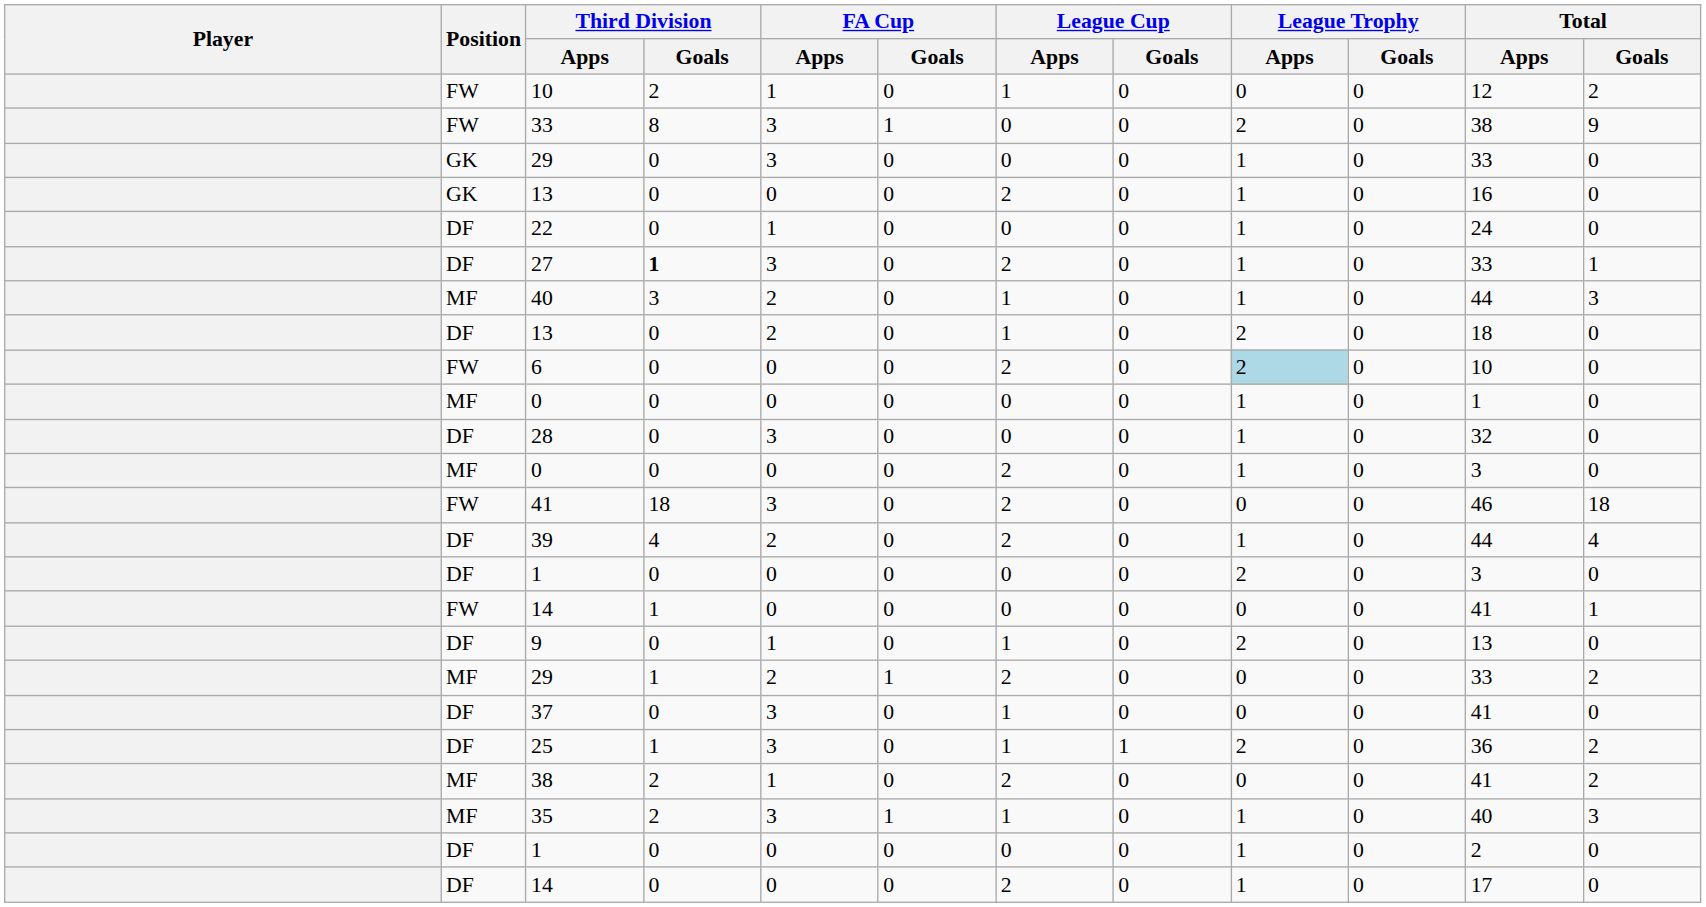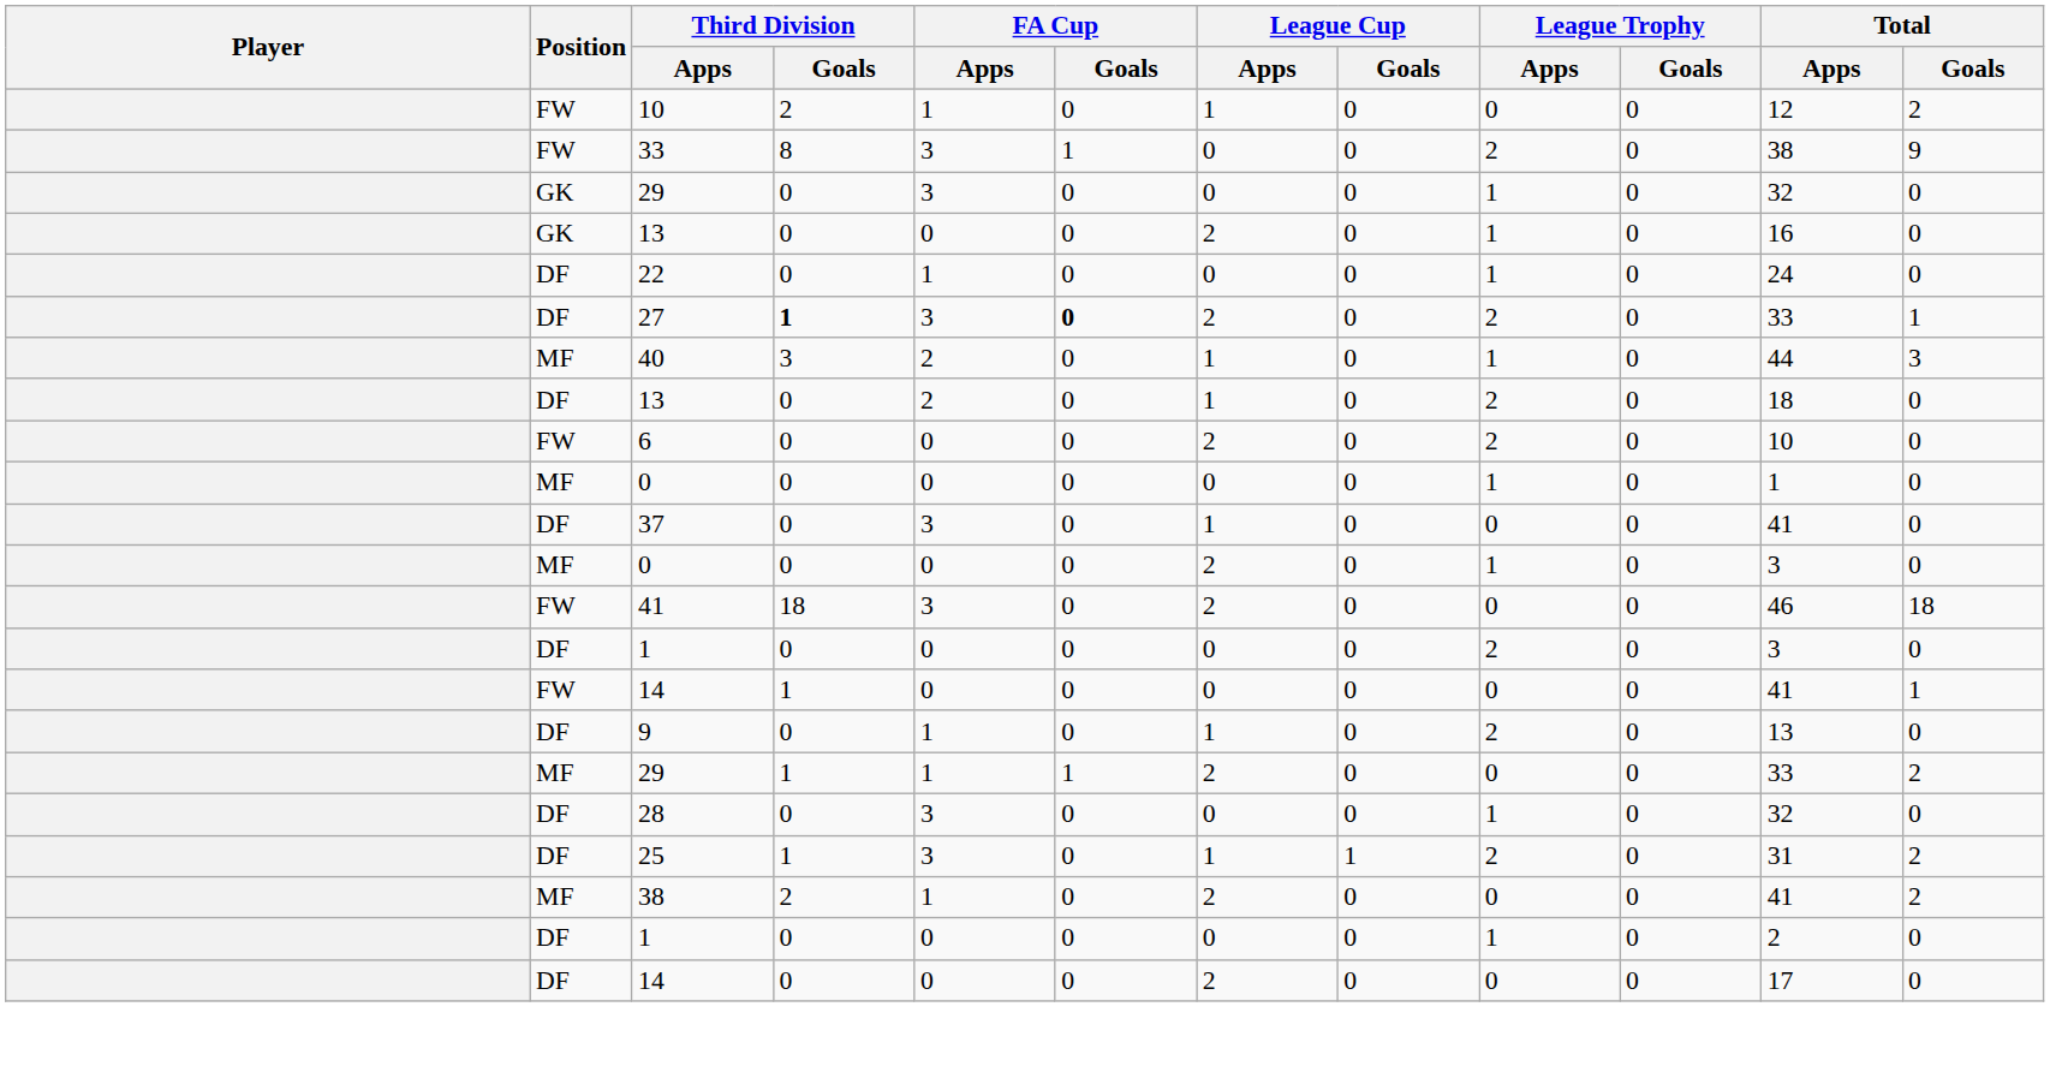GK / 29 | Total / Apps: 33 -> 32
27 | FA Cup / Goals: normal -> bold
27 | League Trophy / Apps: 1 -> 2
6 | League Trophy / Apps: lightblue background -> no background
rows swapped: 37 <-> 28
- row: DF | 39 | 4 | 2 | 0 | 2 | 0 | 1 | 0 | 44 | 4
MF / 29 | FA Cup / Apps: 2 -> 1
25 | Total / Apps: 36 -> 31
- row: MF | 35 | 2 | 3 | 1 | 1 | 0 | 1 | 0 | 40 | 3
DF / 14 | League Trophy / Apps: 1 -> 0
